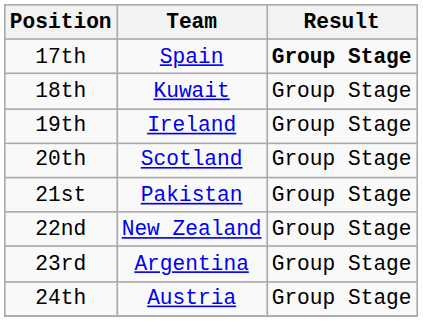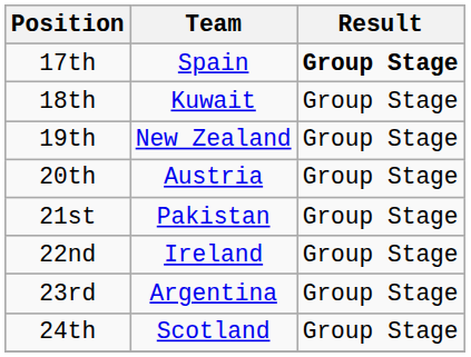19th | Team: Ireland -> New Zealand
20th | Team: Scotland -> Austria
22nd | Team: New Zealand -> Ireland
24th | Team: Austria -> Scotland
